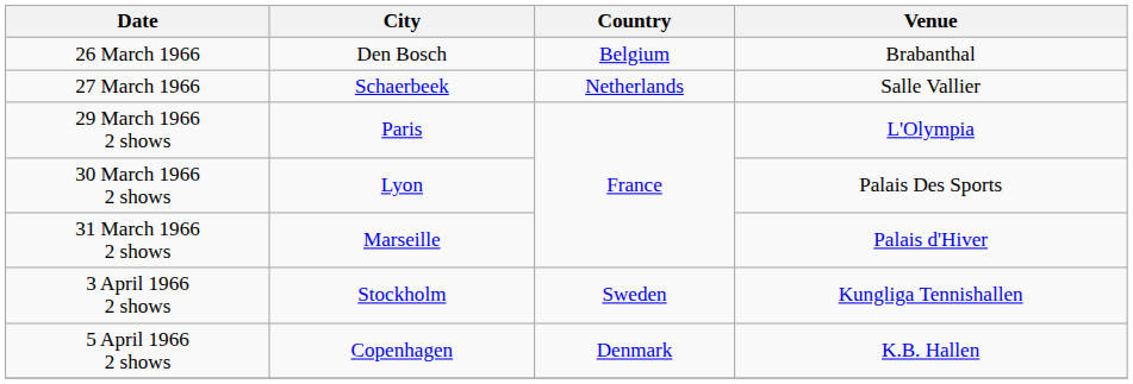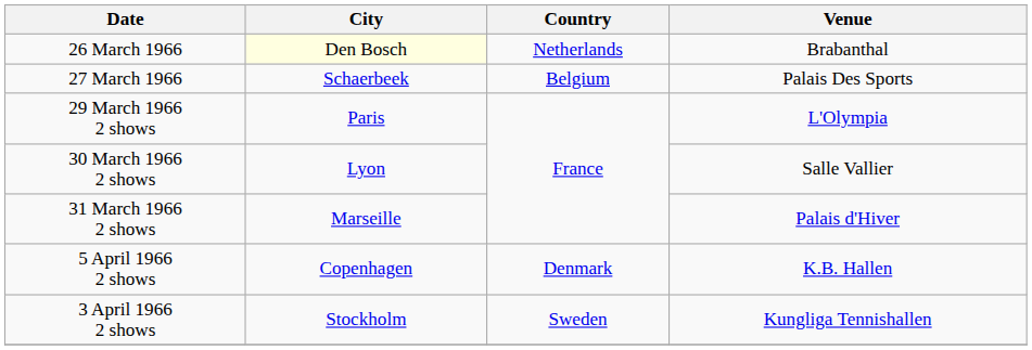26 March 1966 | City: no background -> lightyellow background
26 March 1966 | Country: Belgium -> Netherlands
27 March 1966 | Country: Netherlands -> Belgium
27 March 1966 | Venue: Salle Vallier -> Palais Des Sports
30 March 1966 2 shows | Venue: Palais Des Sports -> Salle Vallier
rows swapped: 3 April 1966 2 shows <-> 5 April 1966 2 shows
